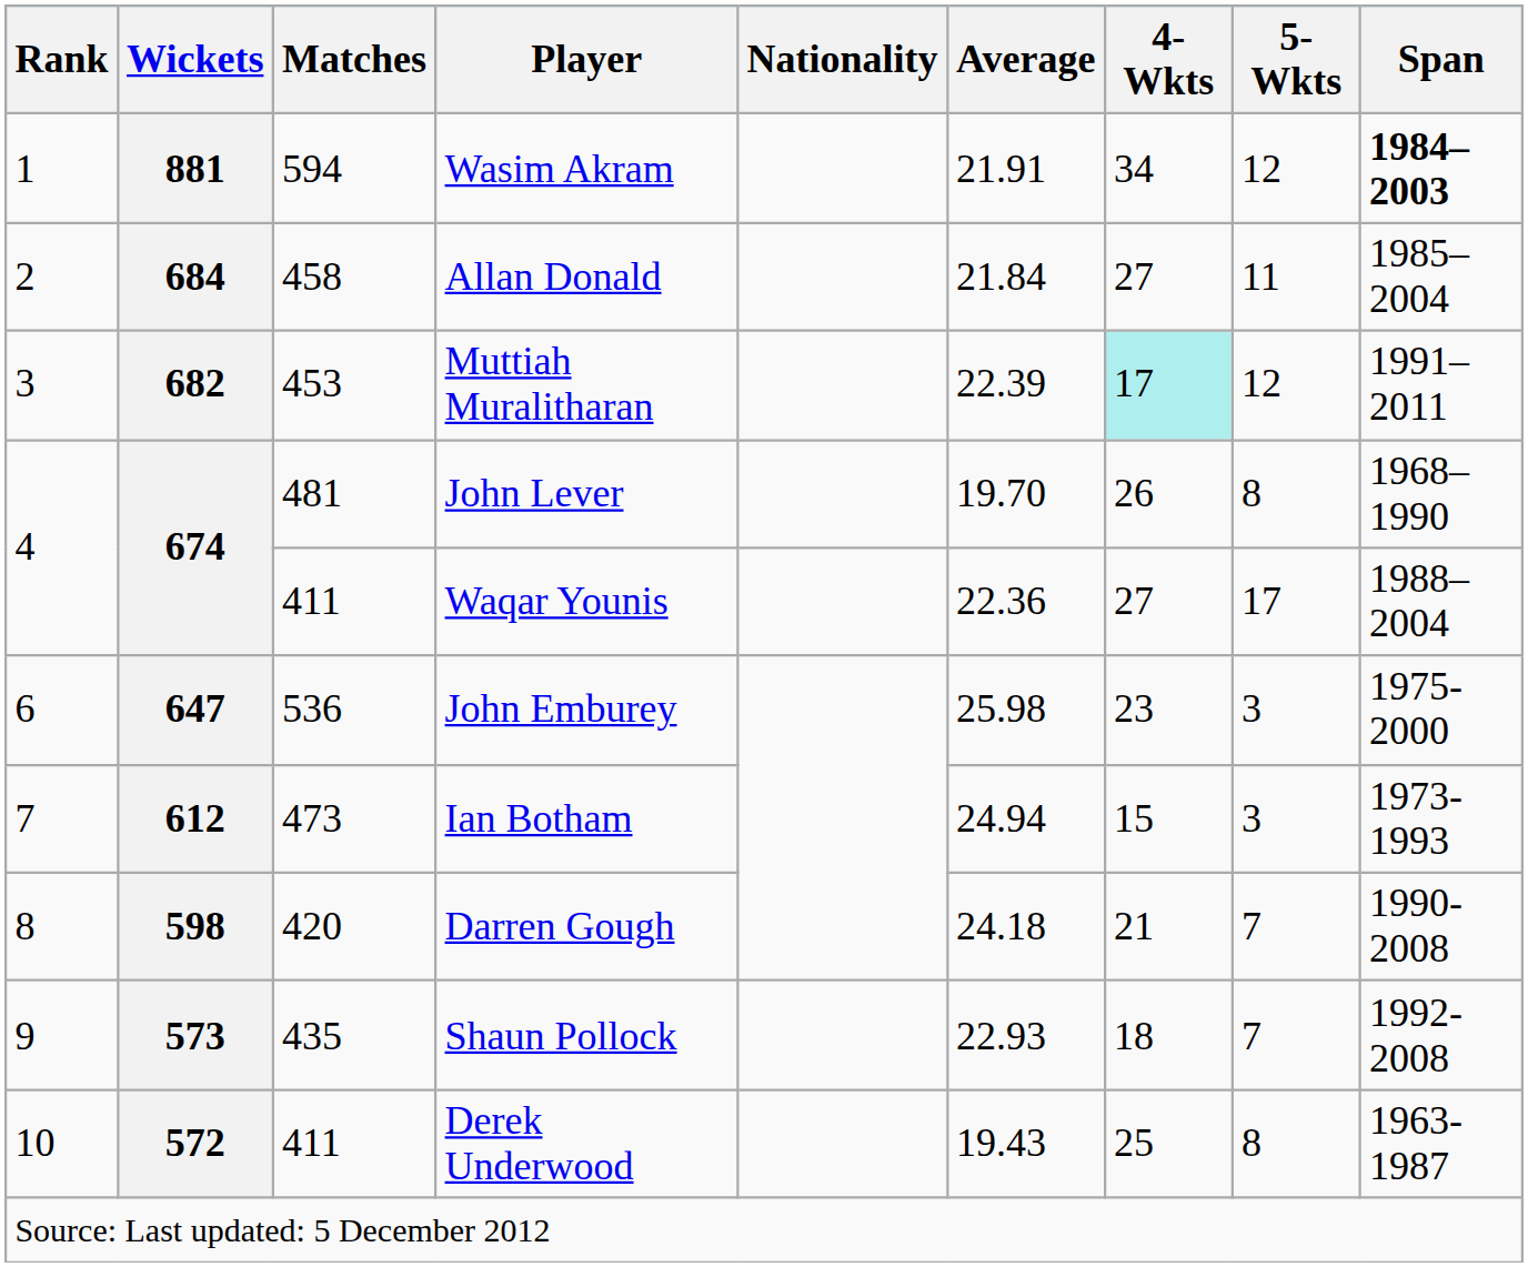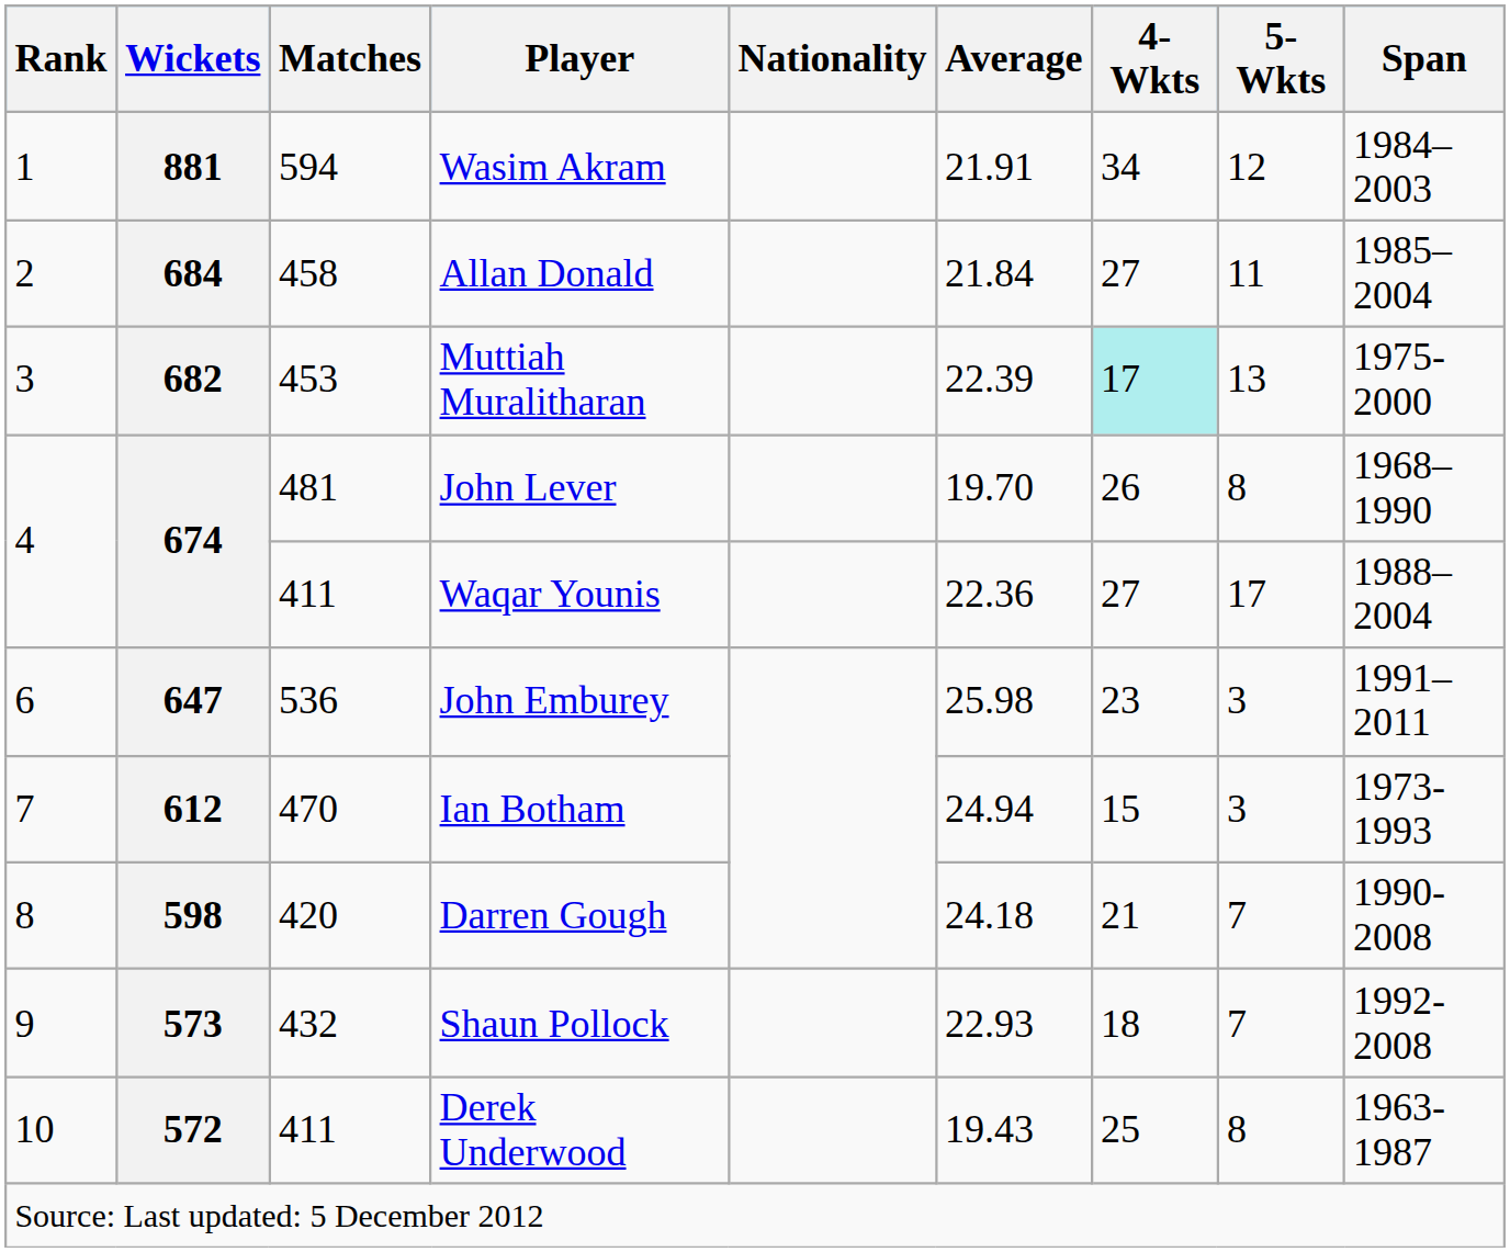881 | Span: bold -> normal
682 | 5-Wkts: 12 -> 13
682 | Span: 1991–2011 -> 1975-2000
647 | Span: 1975-2000 -> 1991–2011
612 | Matches: 473 -> 470
573 | Matches: 435 -> 432
